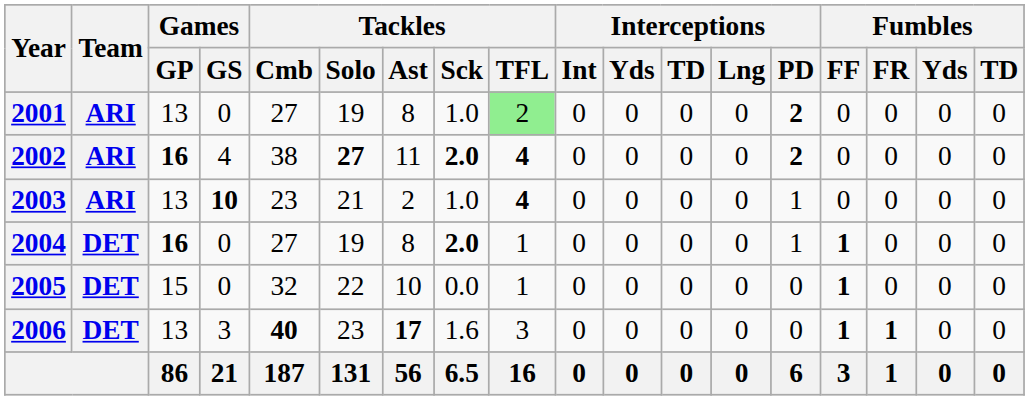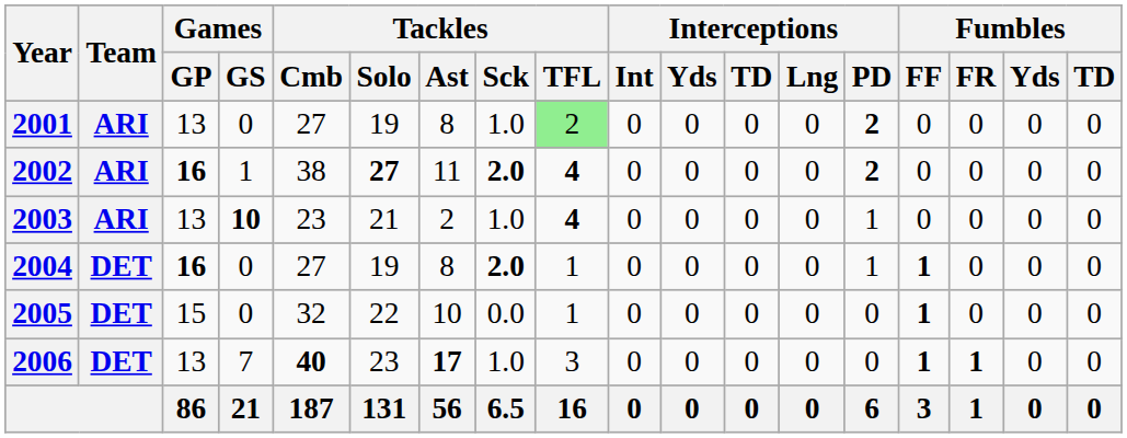2002 | Games / GS: 4 -> 1
2006 | Games / GS: 3 -> 7
2006 | Tackles / Sck: 1.6 -> 1.0
